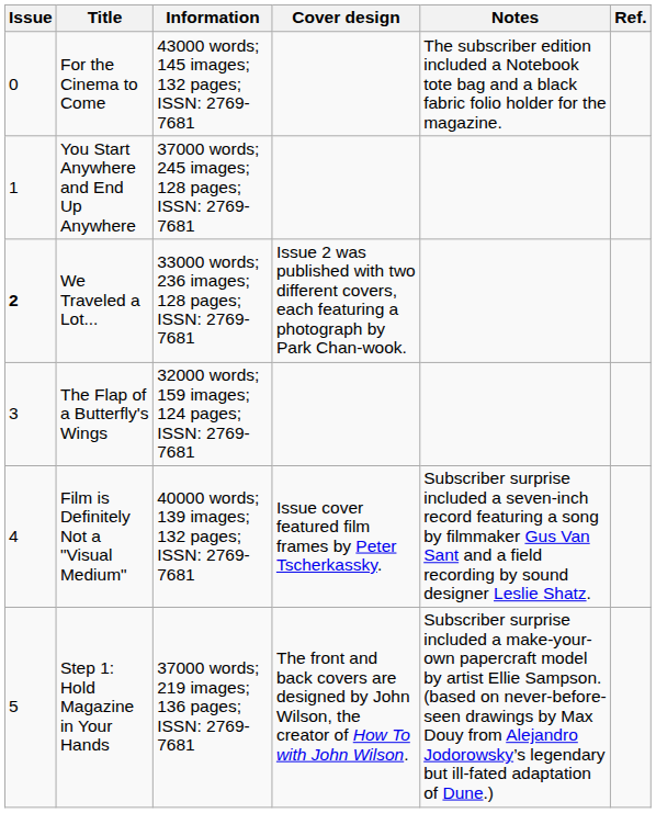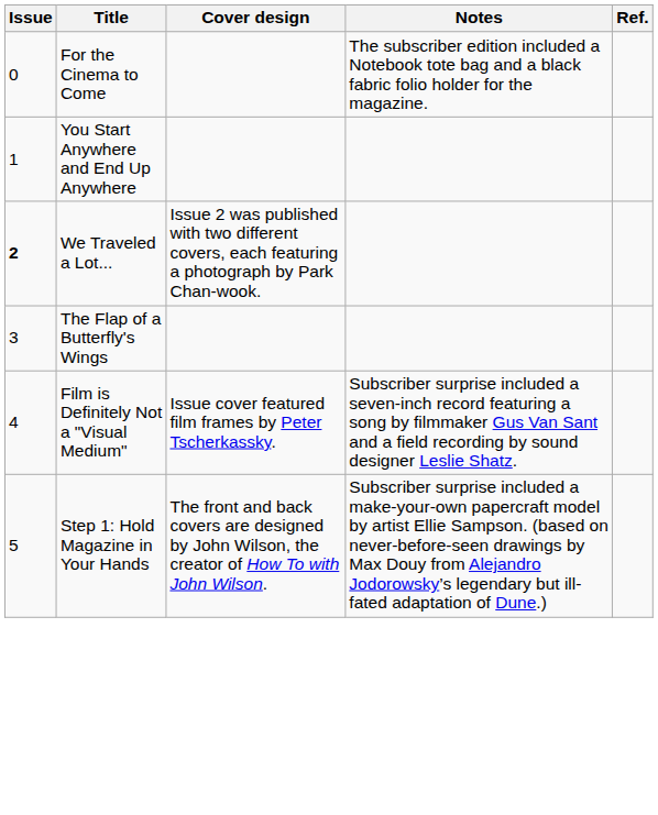- column: Information | 43000 words; 145 images; 132 pages; ISSN: 2769-7681 | 37000 words; 245 images; 128 pages; ISSN: 2769-7681 | 33000 words; 236 images; 128 pages; ISSN: 2769-7681 | 32000 words; 159 images; 124 pages; ISSN: 2769-7681 | 40000 words; 139 images; 132 pages; ISSN: 2769-7681 | 37000 words; 219 images; 136 pages; ISSN: 2769-7681
